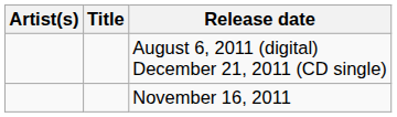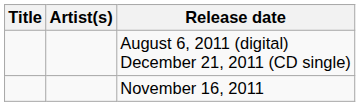columns swapped: Artist(s) <-> Title
